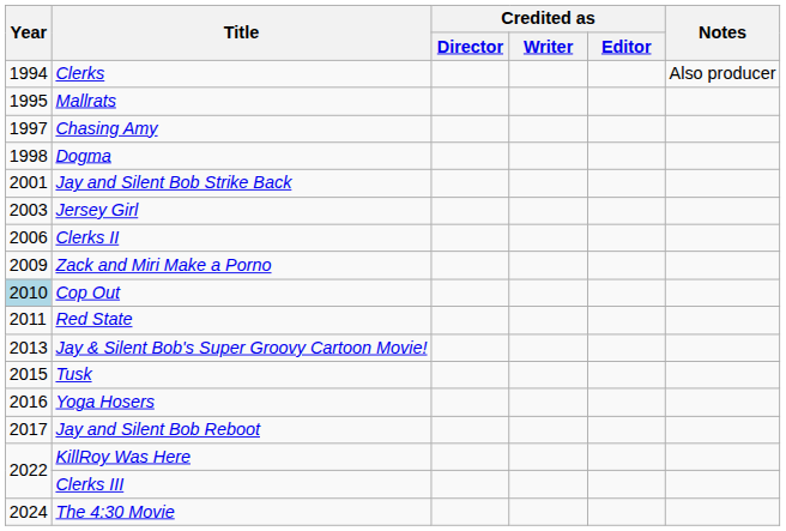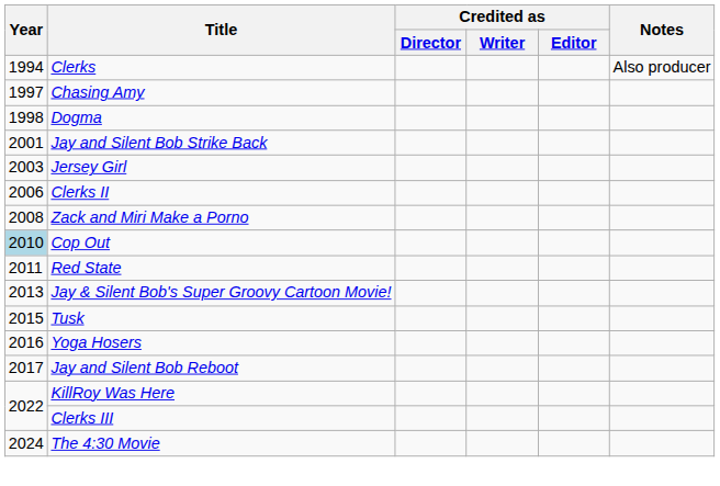- row: 1995 | Mallrats
Zack and Miri Make a Porno | Year: 2009 -> 2008
